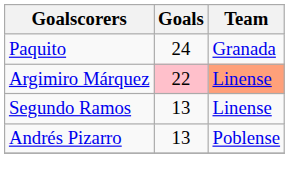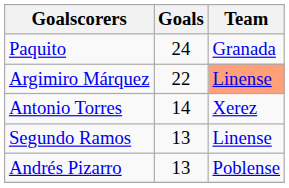Argimiro Márquez | Goals: pink background -> no background
+ row: Antonio Torres | 14 | Xerez
